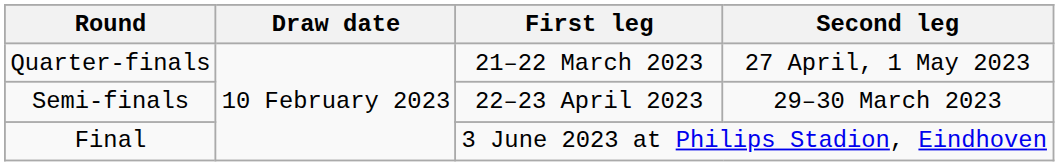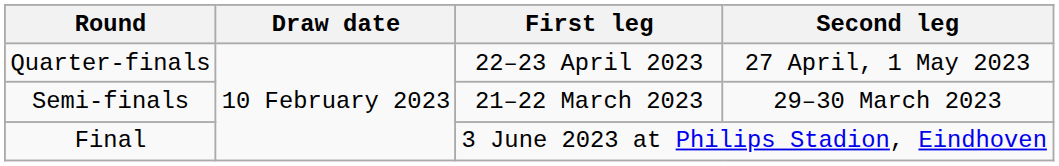Quarter-finals | First leg: 21–22 March 2023 -> 22–23 April 2023
Semi-finals | First leg: 22–23 April 2023 -> 21–22 March 2023
